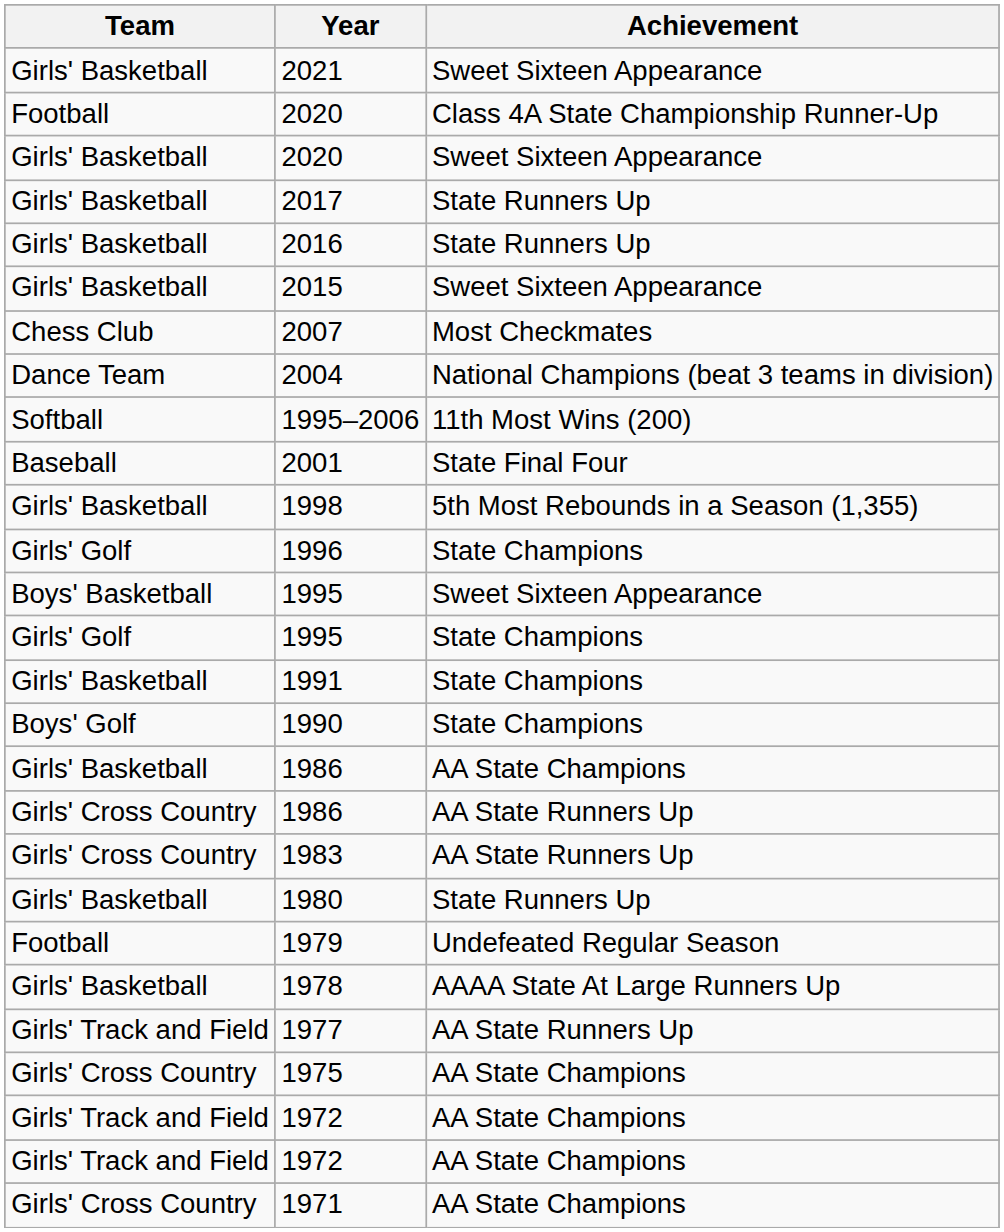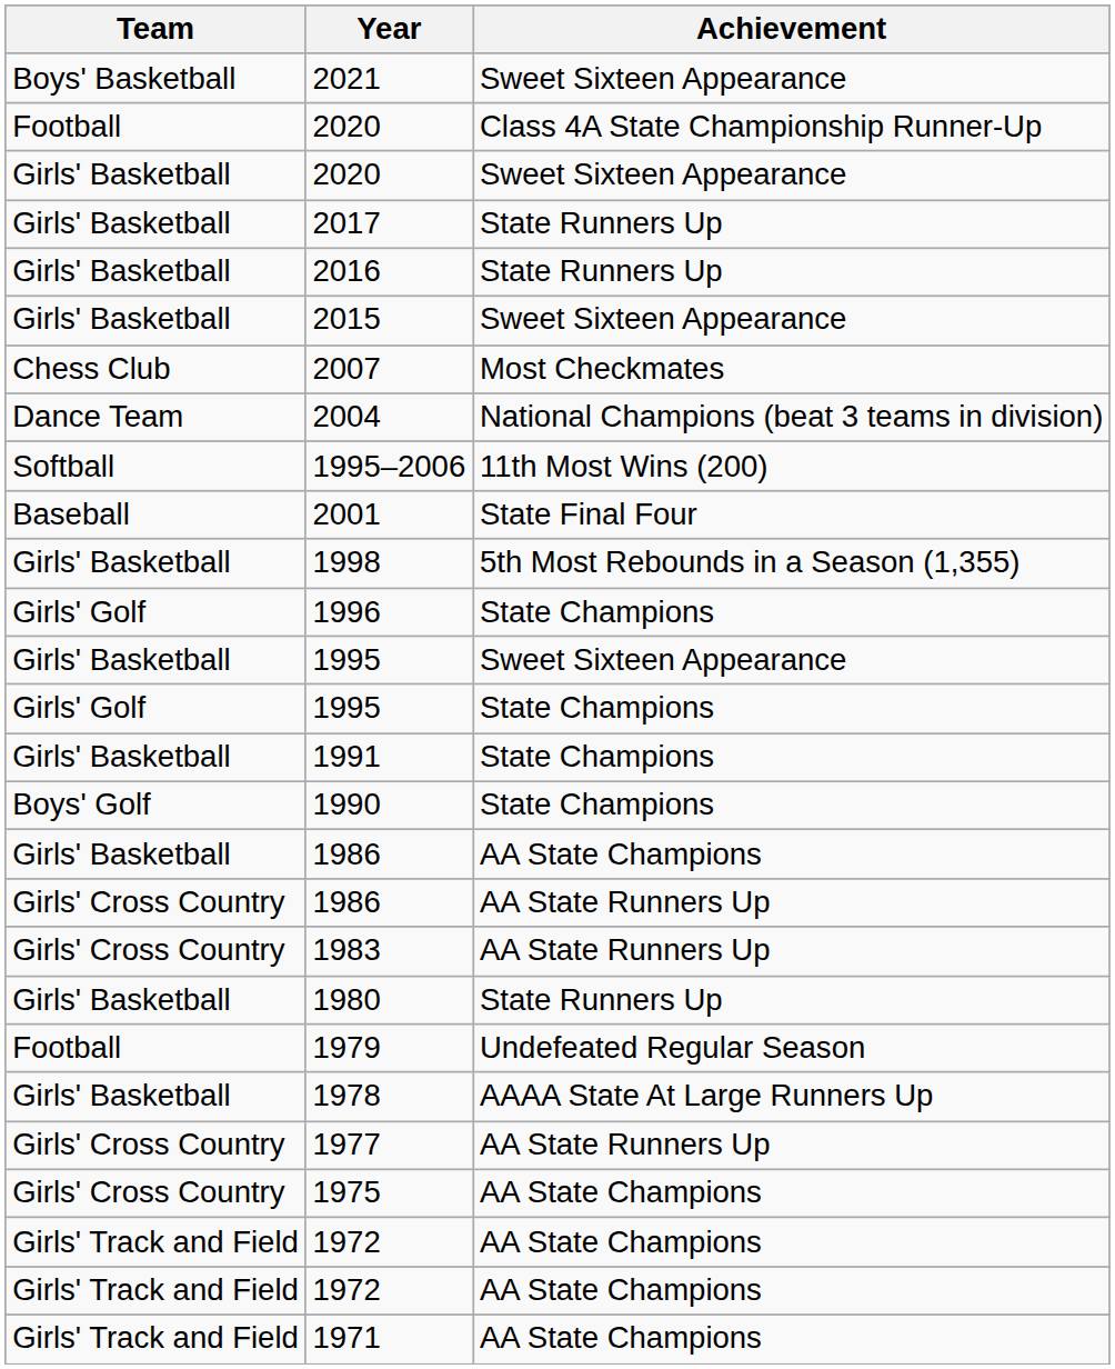2021 | Team: Girls' Basketball -> Boys' Basketball
1995 / Sweet Sixteen Appearance | Team: Boys' Basketball -> Girls' Basketball
1977 | Team: Girls' Track and Field -> Girls' Cross Country
1971 | Team: Girls' Cross Country -> Girls' Track and Field
